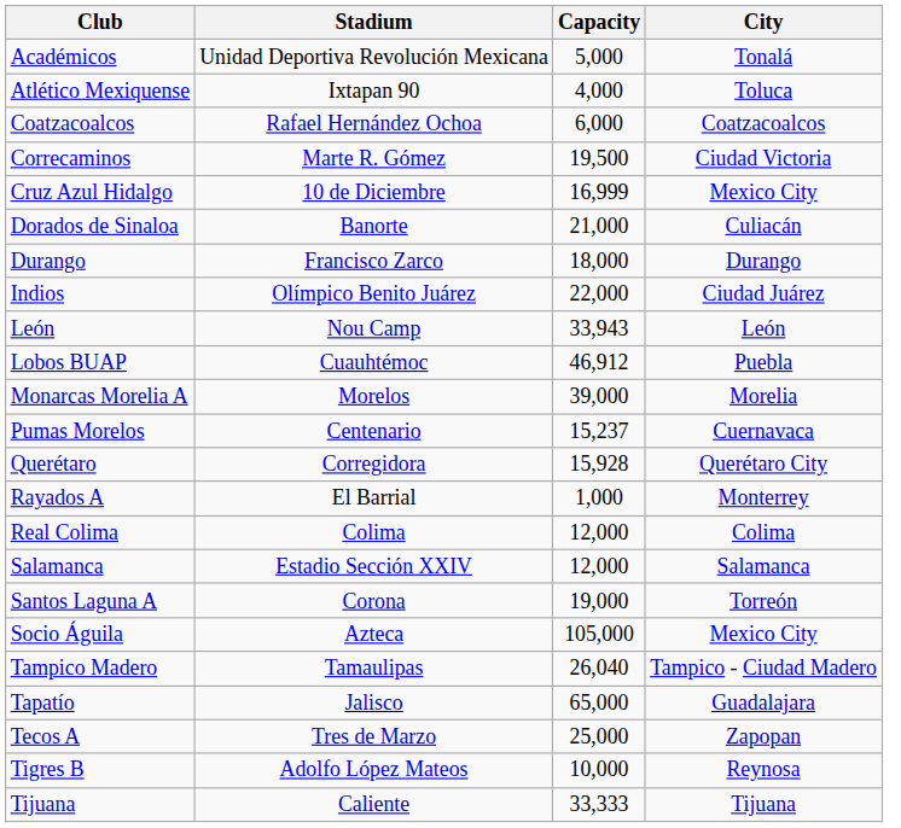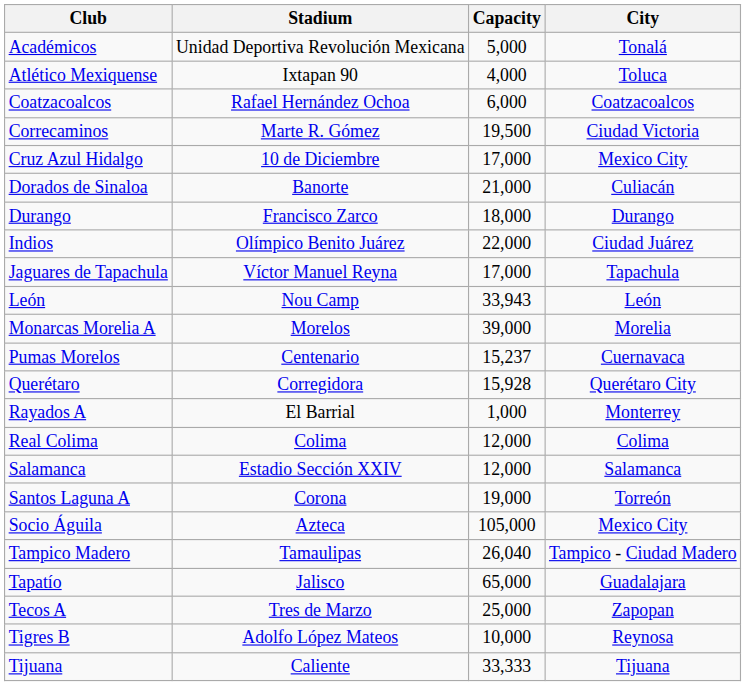Cruz Azul Hidalgo | Capacity: 16,999 -> 17,000
+ row: Jaguares de Tapachula | Víctor Manuel Reyna | 17,000 | Tapachula
- row: Lobos BUAP | Cuauhtémoc | 46,912 | Puebla
